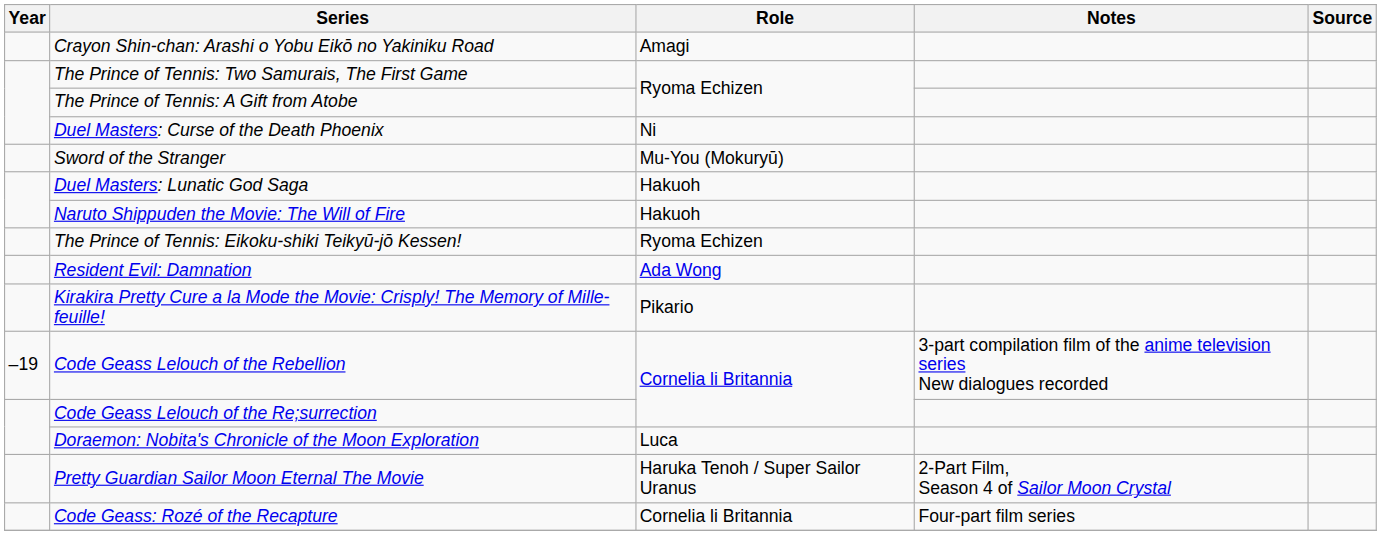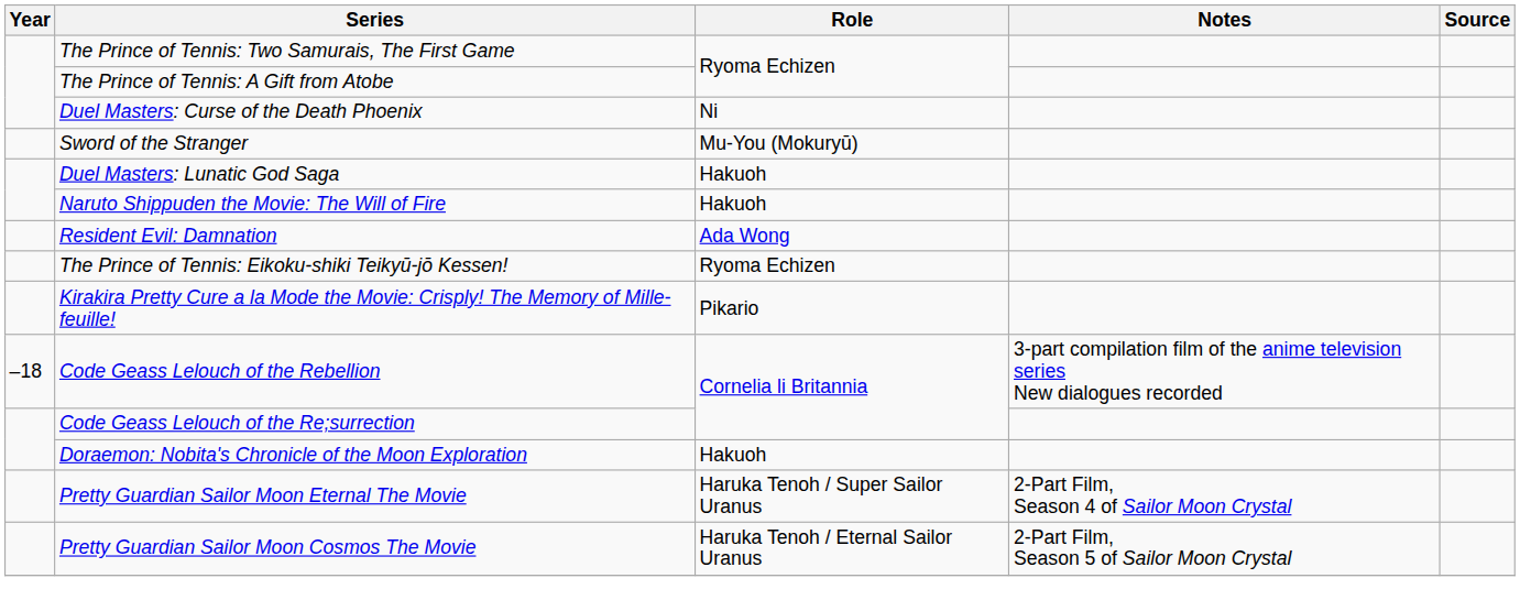- row: Crayon Shin-chan: Arashi o Yobu Eikō no Yakiniku Road | Amagi
rows swapped: The Prince of Tennis: Eikoku-shiki Teikyū-jō Kessen! <-> Resident Evil: Damnation
Code Geass Lelouch of the Rebellion | Year: –19 -> –18
Doraemon: Nobita's Chronicle of the Moon Exploration | Role: Luca -> Hakuoh
+ row: Pretty Guardian Sailor Moon Cosmos The Movie | Haruka Tenoh / Eternal Sailor Uranus | 2-Part Film, Season 5 of Sailor Moon Crystal
- row: Code Geass: Rozé of the Recapture | Cornelia li Britannia | Four-part film series
